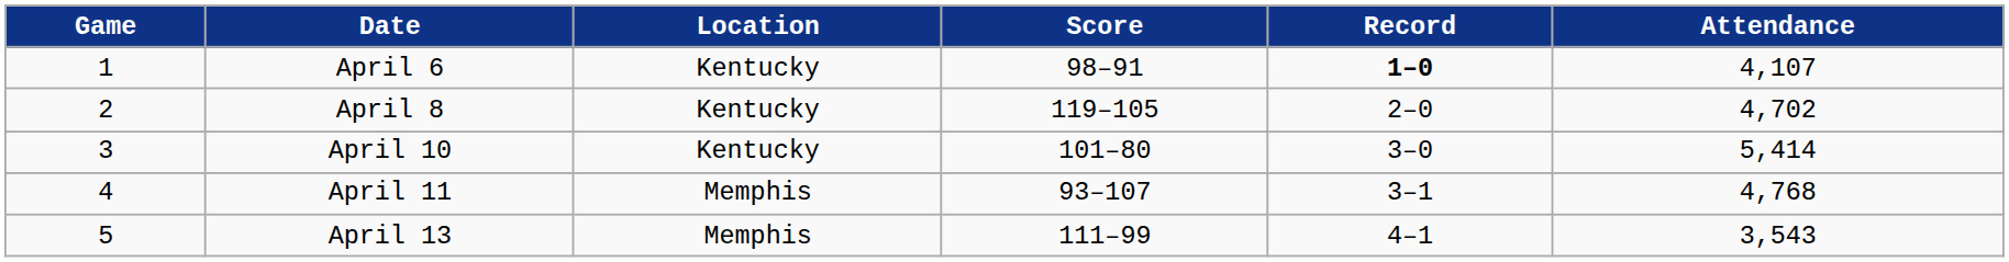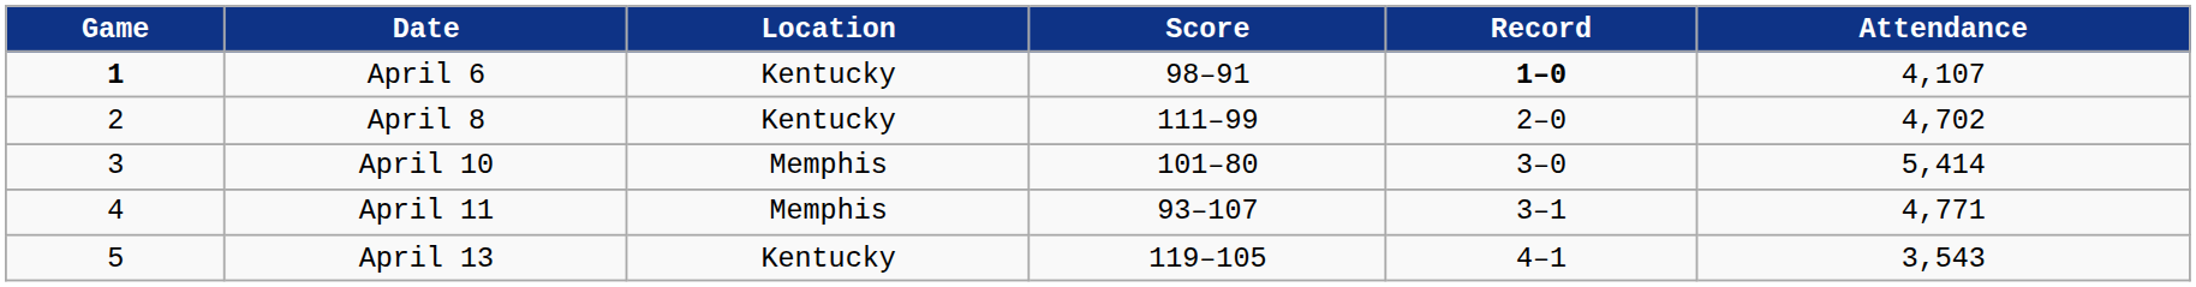April 6 | Game: normal -> bold
April 8 | Score: 119–105 -> 111–99
April 10 | Location: Kentucky -> Memphis
April 11 | Attendance: 4,768 -> 4,771
April 13 | Location: Memphis -> Kentucky
April 13 | Score: 111–99 -> 119–105
